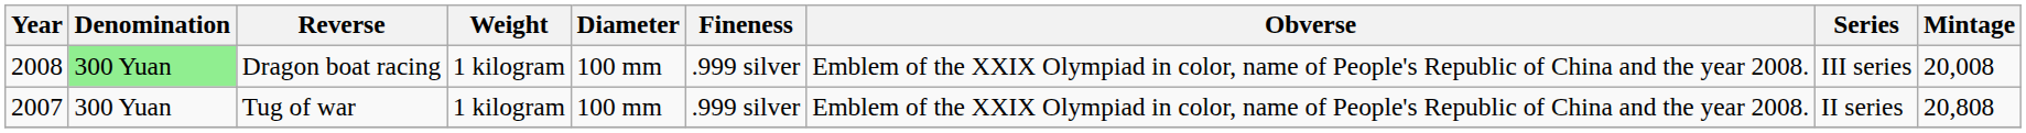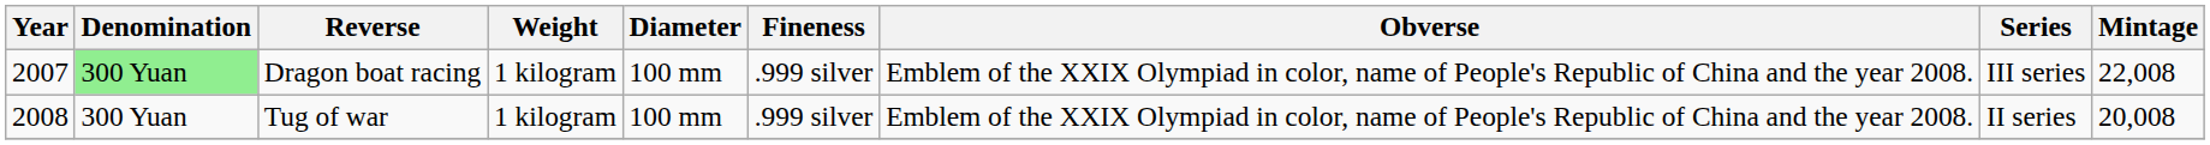Dragon boat racing | Year: 2008 -> 2007
Dragon boat racing | Mintage: 20,008 -> 22,008
Tug of war | Year: 2007 -> 2008
Tug of war | Mintage: 20,808 -> 20,008
